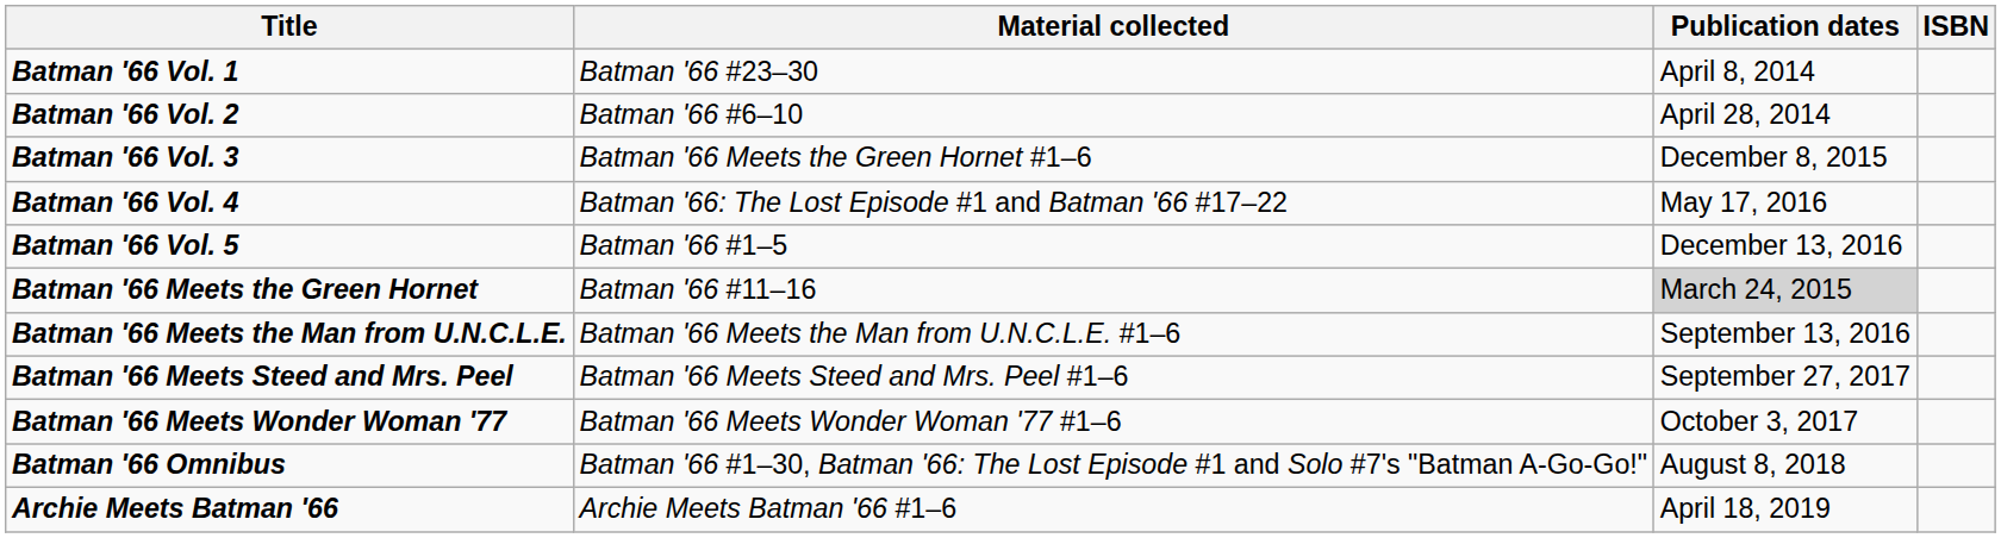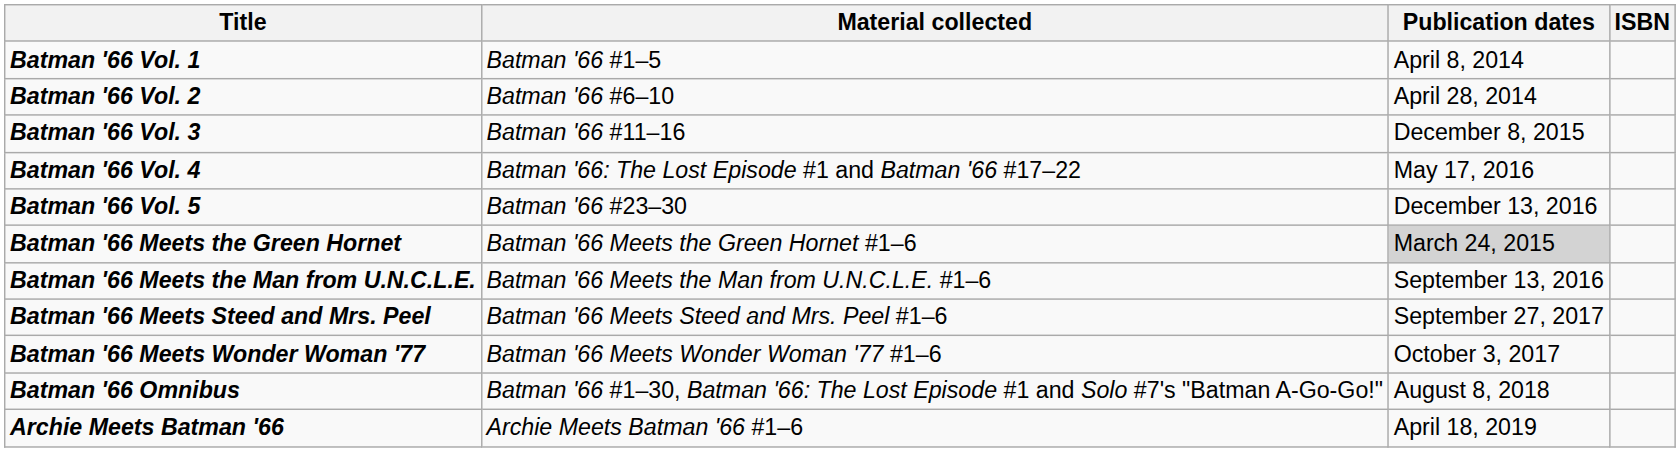Batman '66 Vol. 1 | Material collected: Batman '66 #23–30 -> Batman '66 #1–5
Batman '66 Vol. 3 | Material collected: Batman '66 Meets the Green Hornet #1–6 -> Batman '66 #11–16
Batman '66 Vol. 5 | Material collected: Batman '66 #1–5 -> Batman '66 #23–30
Batman '66 Meets the Green Hornet | Material collected: Batman '66 #11–16 -> Batman '66 Meets the Green Hornet #1–6
